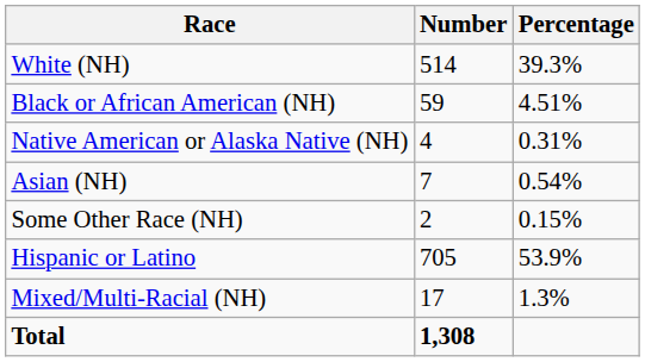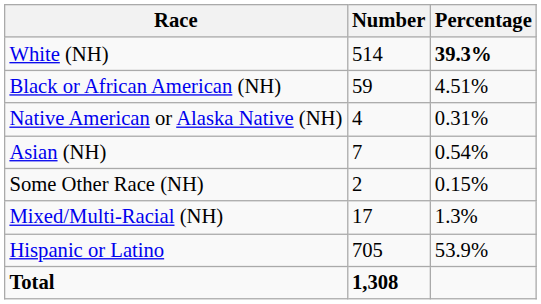White (NH) | Percentage: normal -> bold
rows swapped: Mixed/Multi-Racial (NH) <-> Hispanic or Latino
